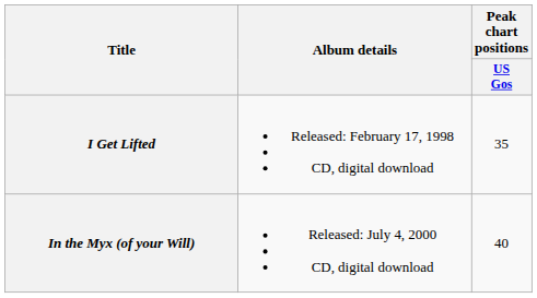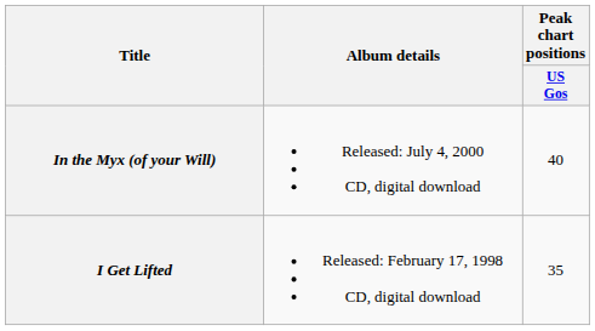rows swapped: I Get Lifted <-> In the Myx (of your Will)
